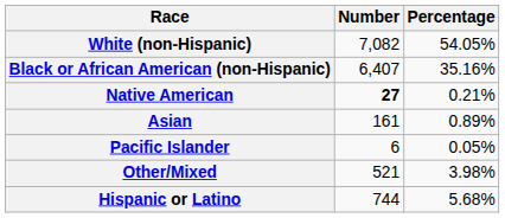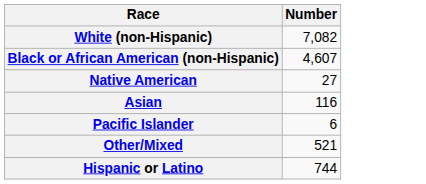- column: Percentage | 54.05% | 35.16% | 0.21% | 0.89% | 0.05% | 3.98% | 5.68%
Black or African American (non-Hispanic) | Number: 6,407 -> 4,607
Native American | Number: bold -> normal
Asian | Number: 161 -> 116
